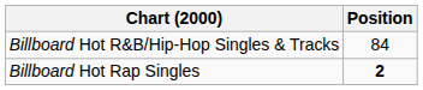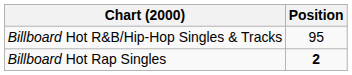Billboard Hot R&B/Hip-Hop Singles & Tracks | Position: 84 -> 95
